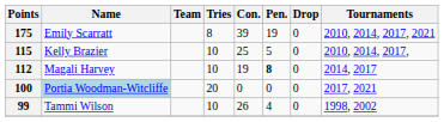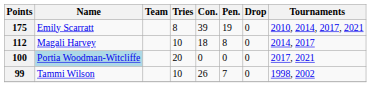- row: 115 | Kelly Brazier | 10 | 25 | 5 | 0 | 2010, 2014, 2017,
112 | Con.: 19 -> 18
112 | Pen.: bold -> normal
99 | Pen.: 4 -> 7
